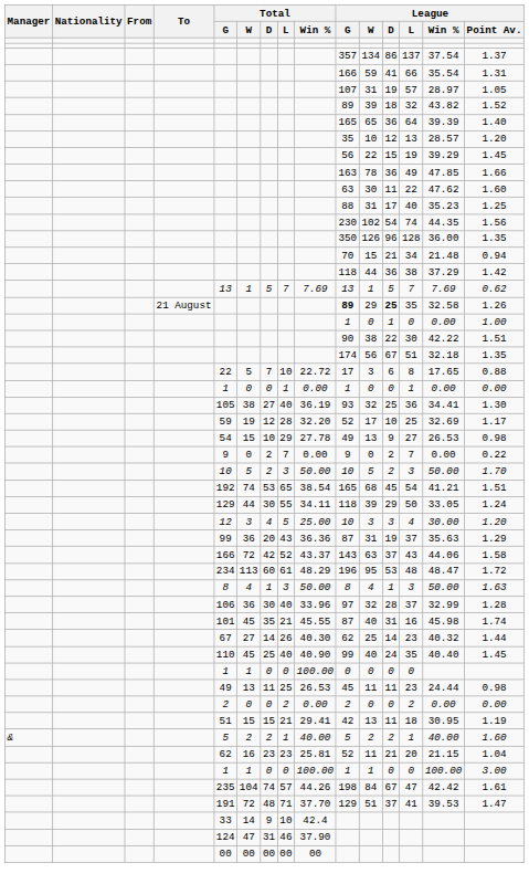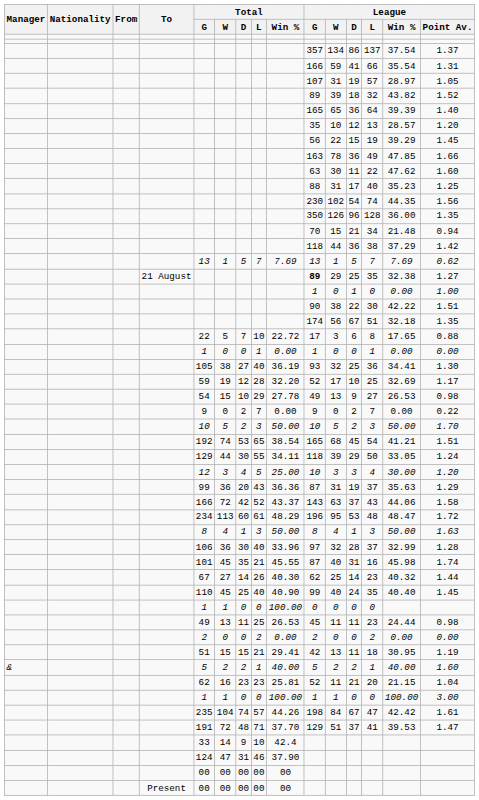21 August | League / D: bold -> normal
21 August | League / Win %: 32.58 -> 32.38
21 August | League / Point Av.: 1.26 -> 1.27
+ row: Present | 00 | 00 | 00 | 00 | 00
